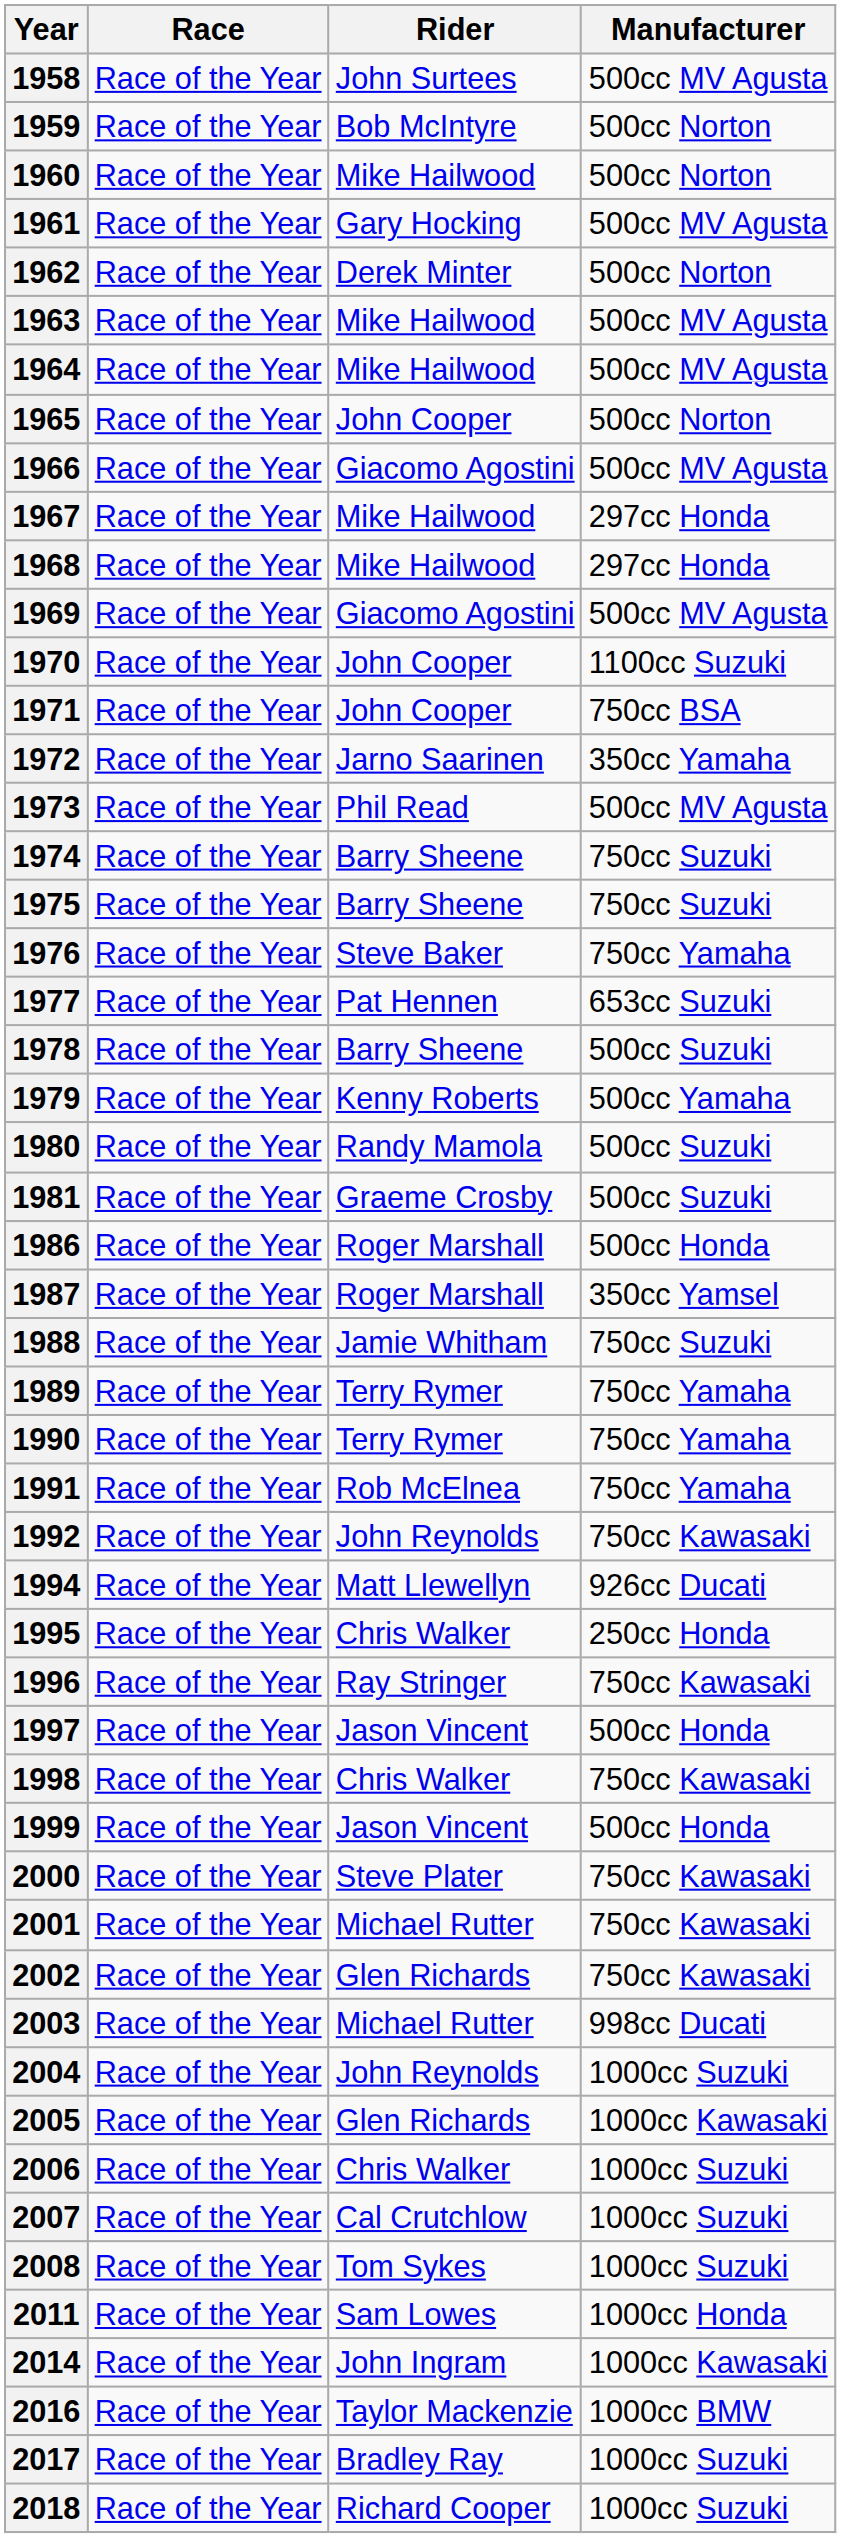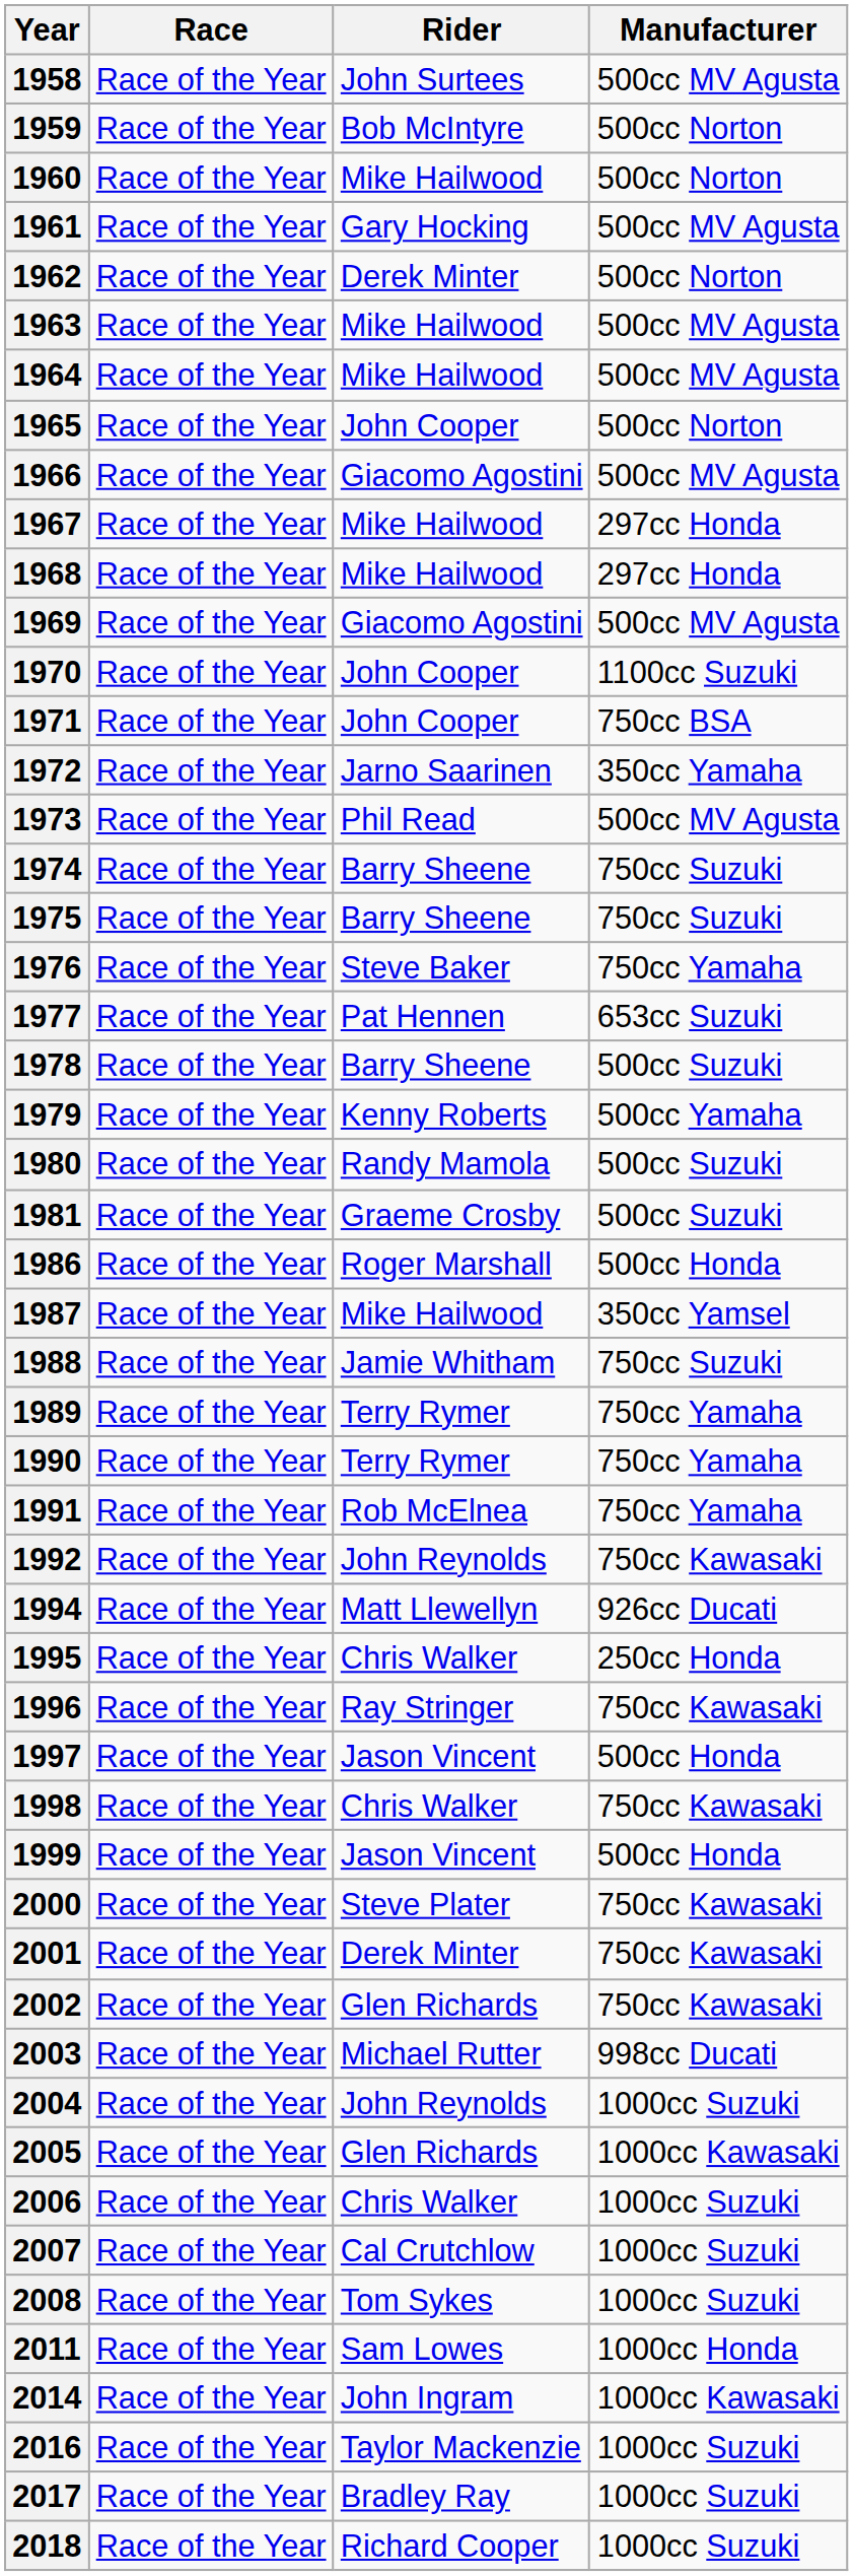1987 | Rider: Roger Marshall -> Mike Hailwood
2001 | Rider: Michael Rutter -> Derek Minter
2016 | Manufacturer: 1000cc BMW -> 1000cc Suzuki
